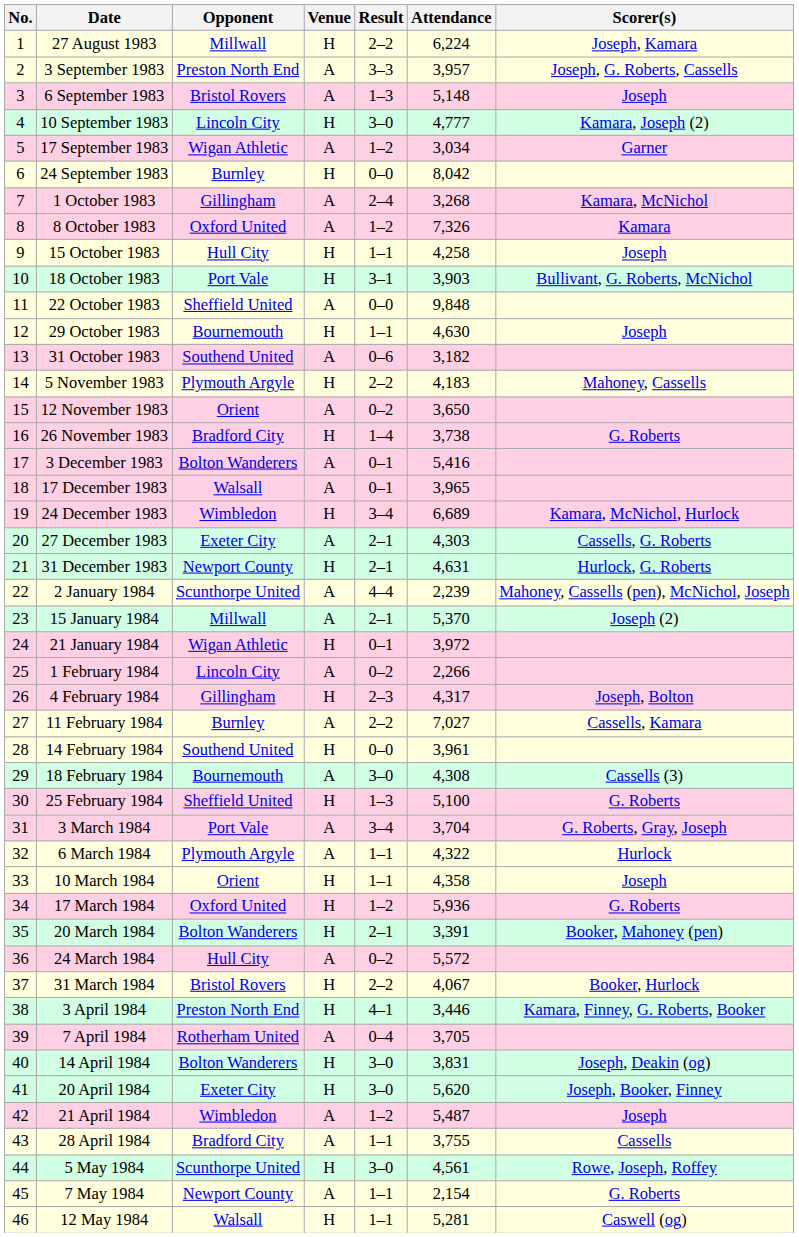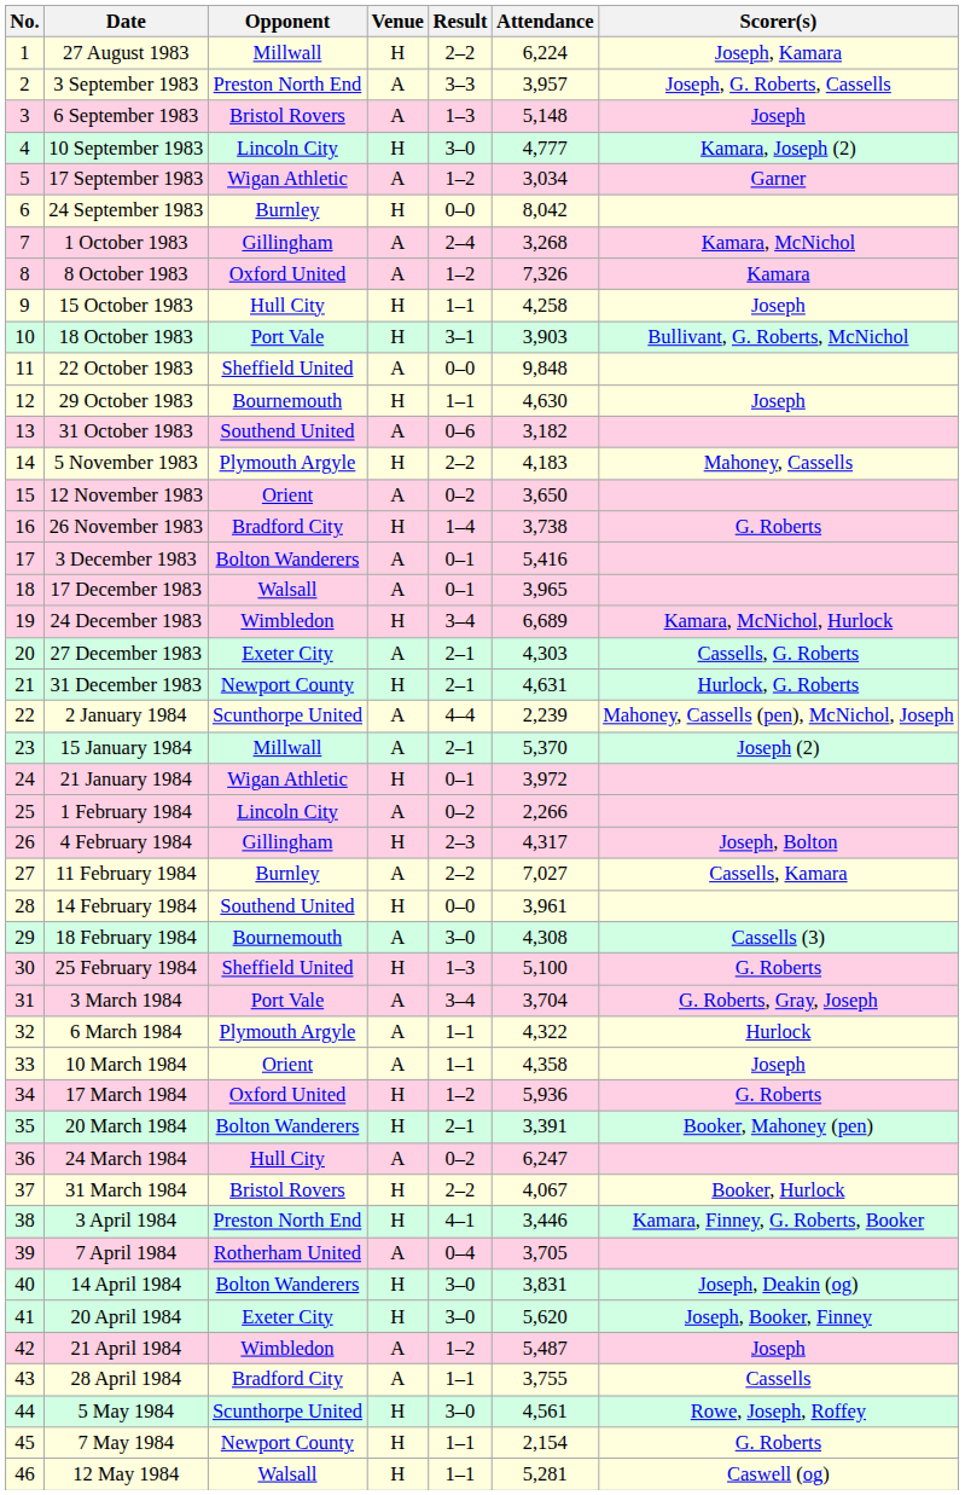10 March 1984 | Venue: H -> A
24 March 1984 | Attendance: 5,572 -> 6,247
7 May 1984 | Venue: A -> H
